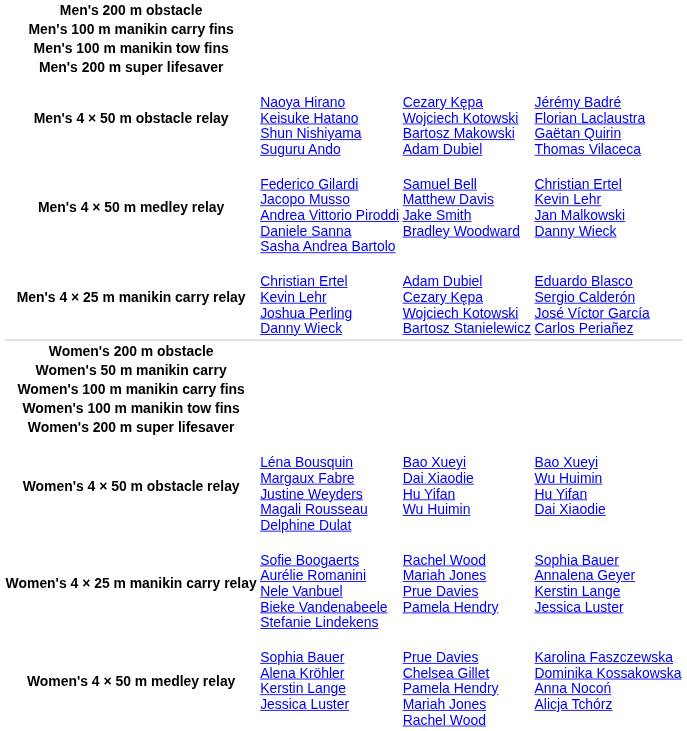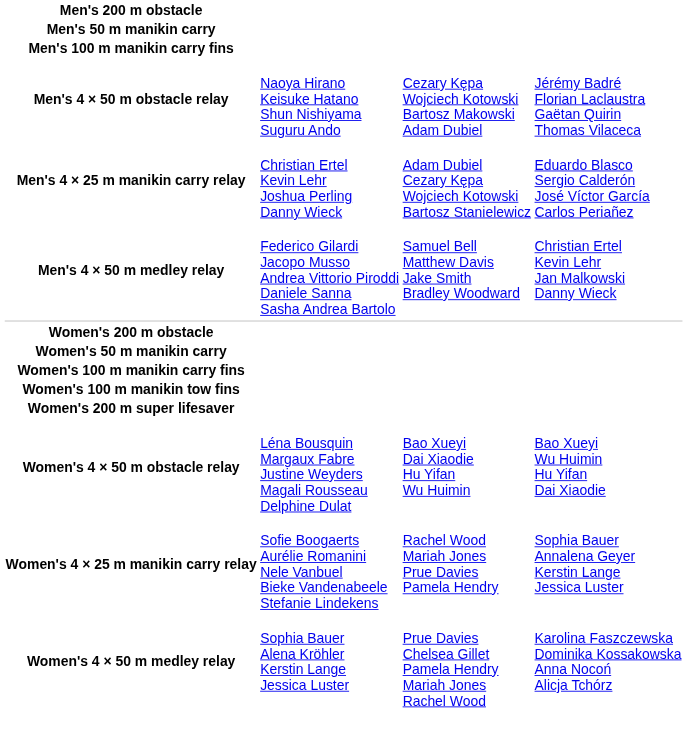+ row: Men's 50 m manikin carry
- row: Men's 100 m manikin tow fins
- row: Men's 200 m super lifesaver
rows swapped: Men's 4 × 25 m manikin carry relay <-> Men's 4 × 50 m medley relay
